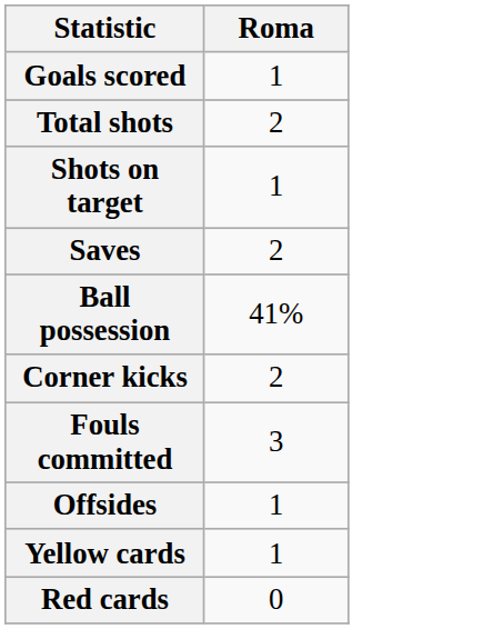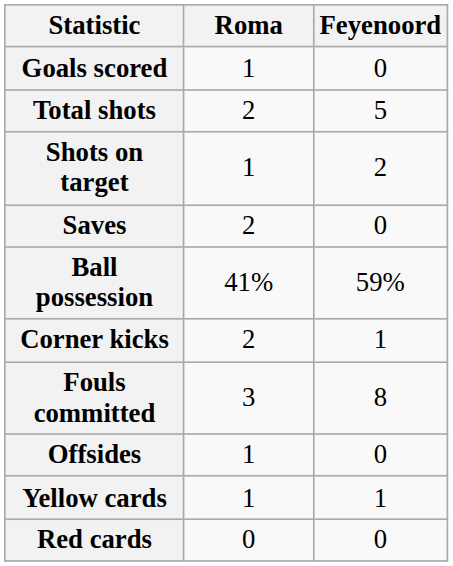+ column: Feyenoord | 0 | 5 | 2 | 0 | 59% | 1 | 8 | 0 | 1 | 0
